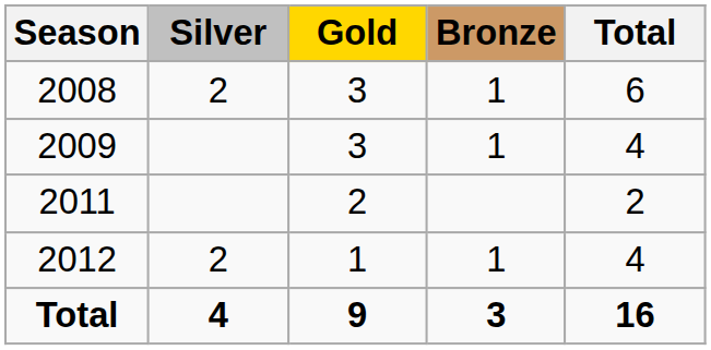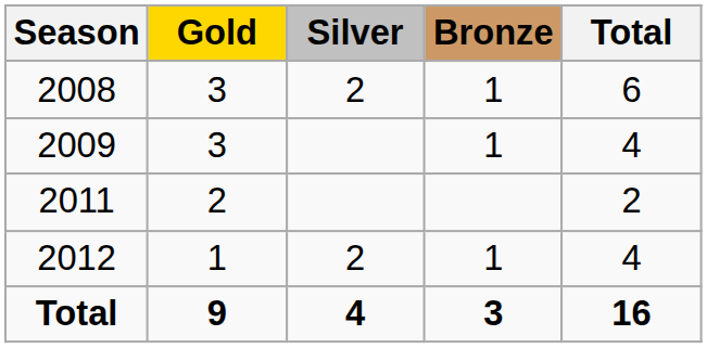columns swapped: Gold <-> Silver
